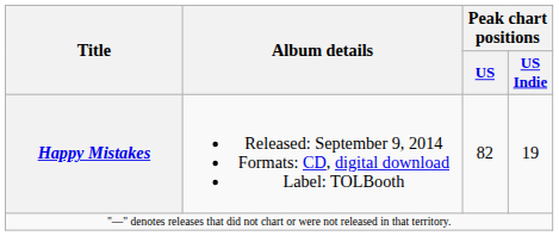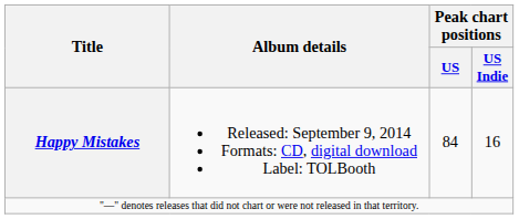Happy Mistakes | Peak chart positions / US: 82 -> 84
Happy Mistakes | Peak chart positions / US Indie: 19 -> 16
